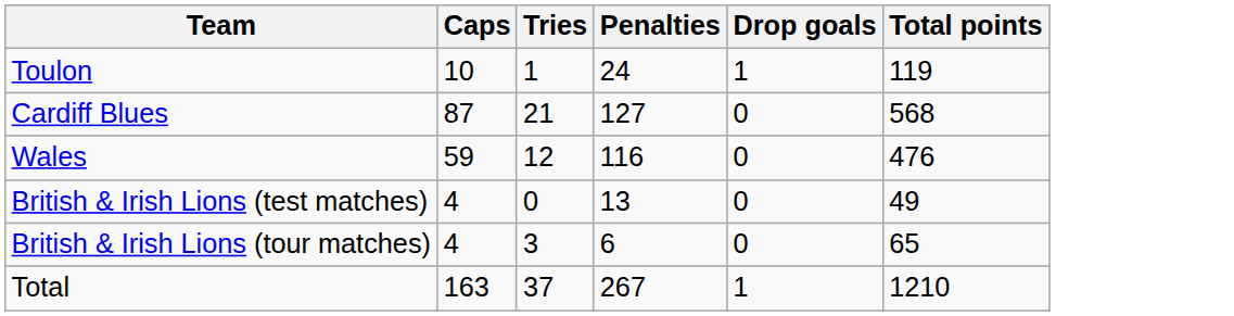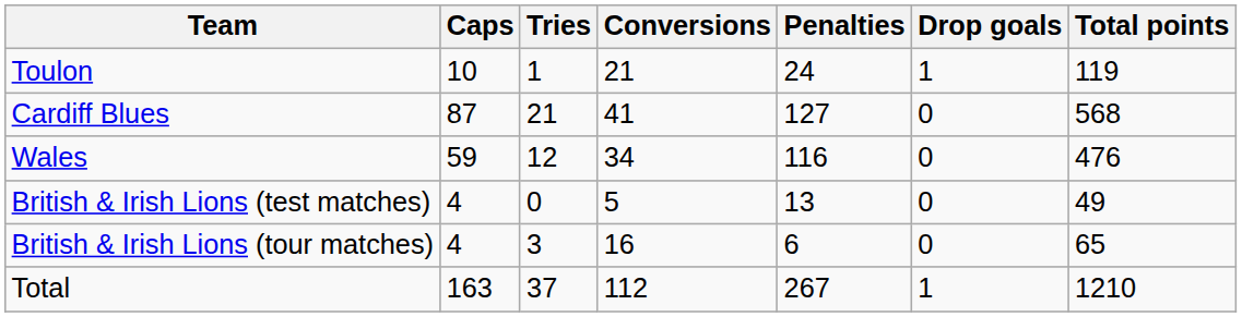+ column: Conversions | 21 | 41 | 34 | 5 | 16 | 112
